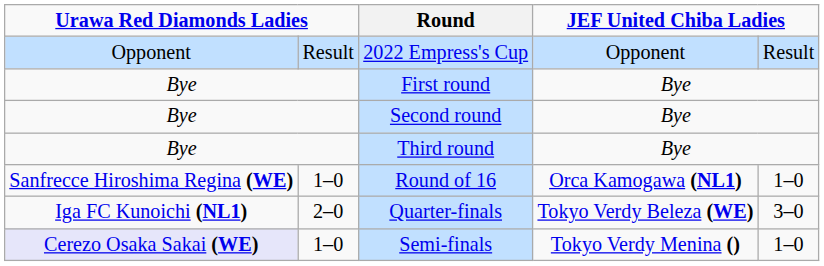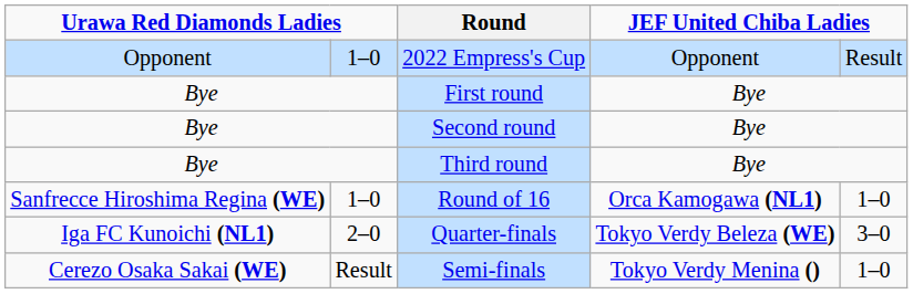2022 Empress's Cup | column 2: Result -> 1–0
Semi-finals | column 1: lavender background -> no background
Semi-finals | column 2: 1–0 -> Result
